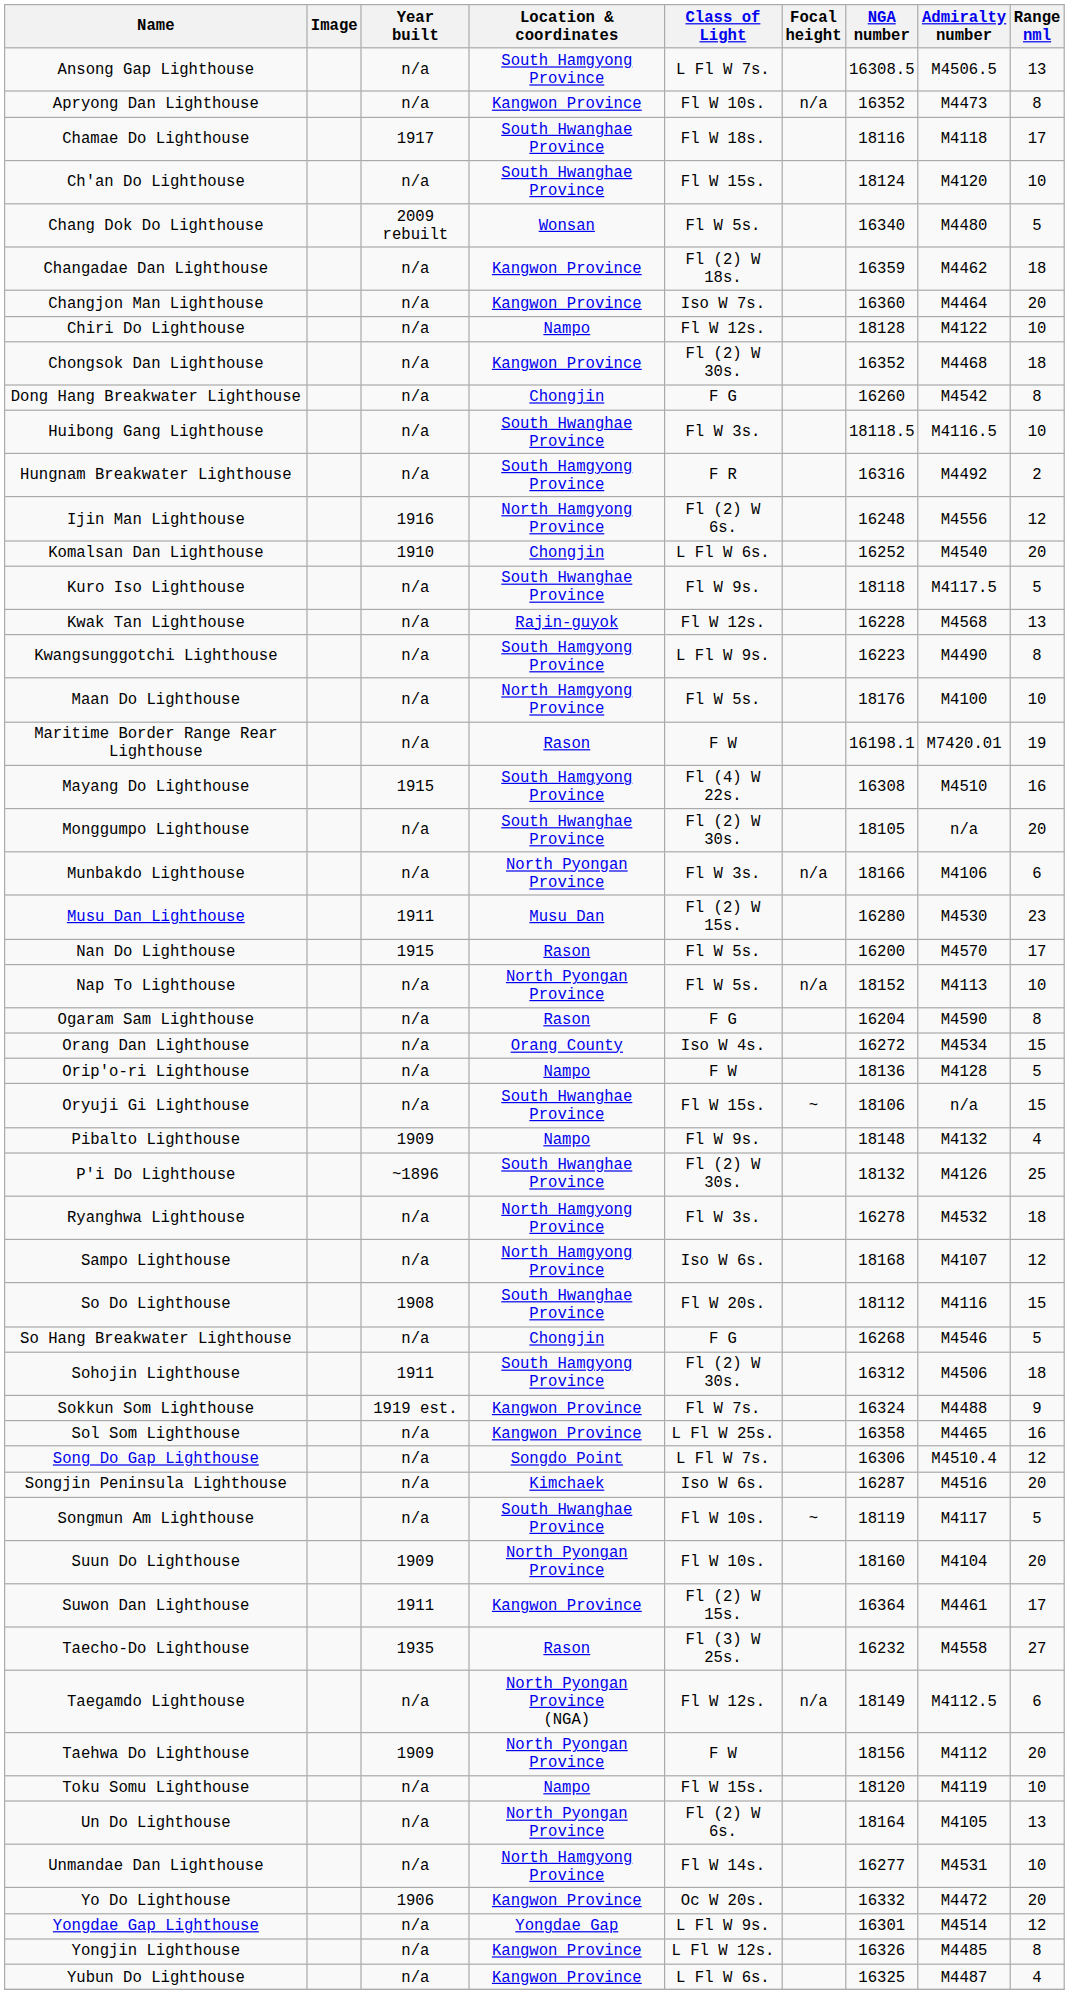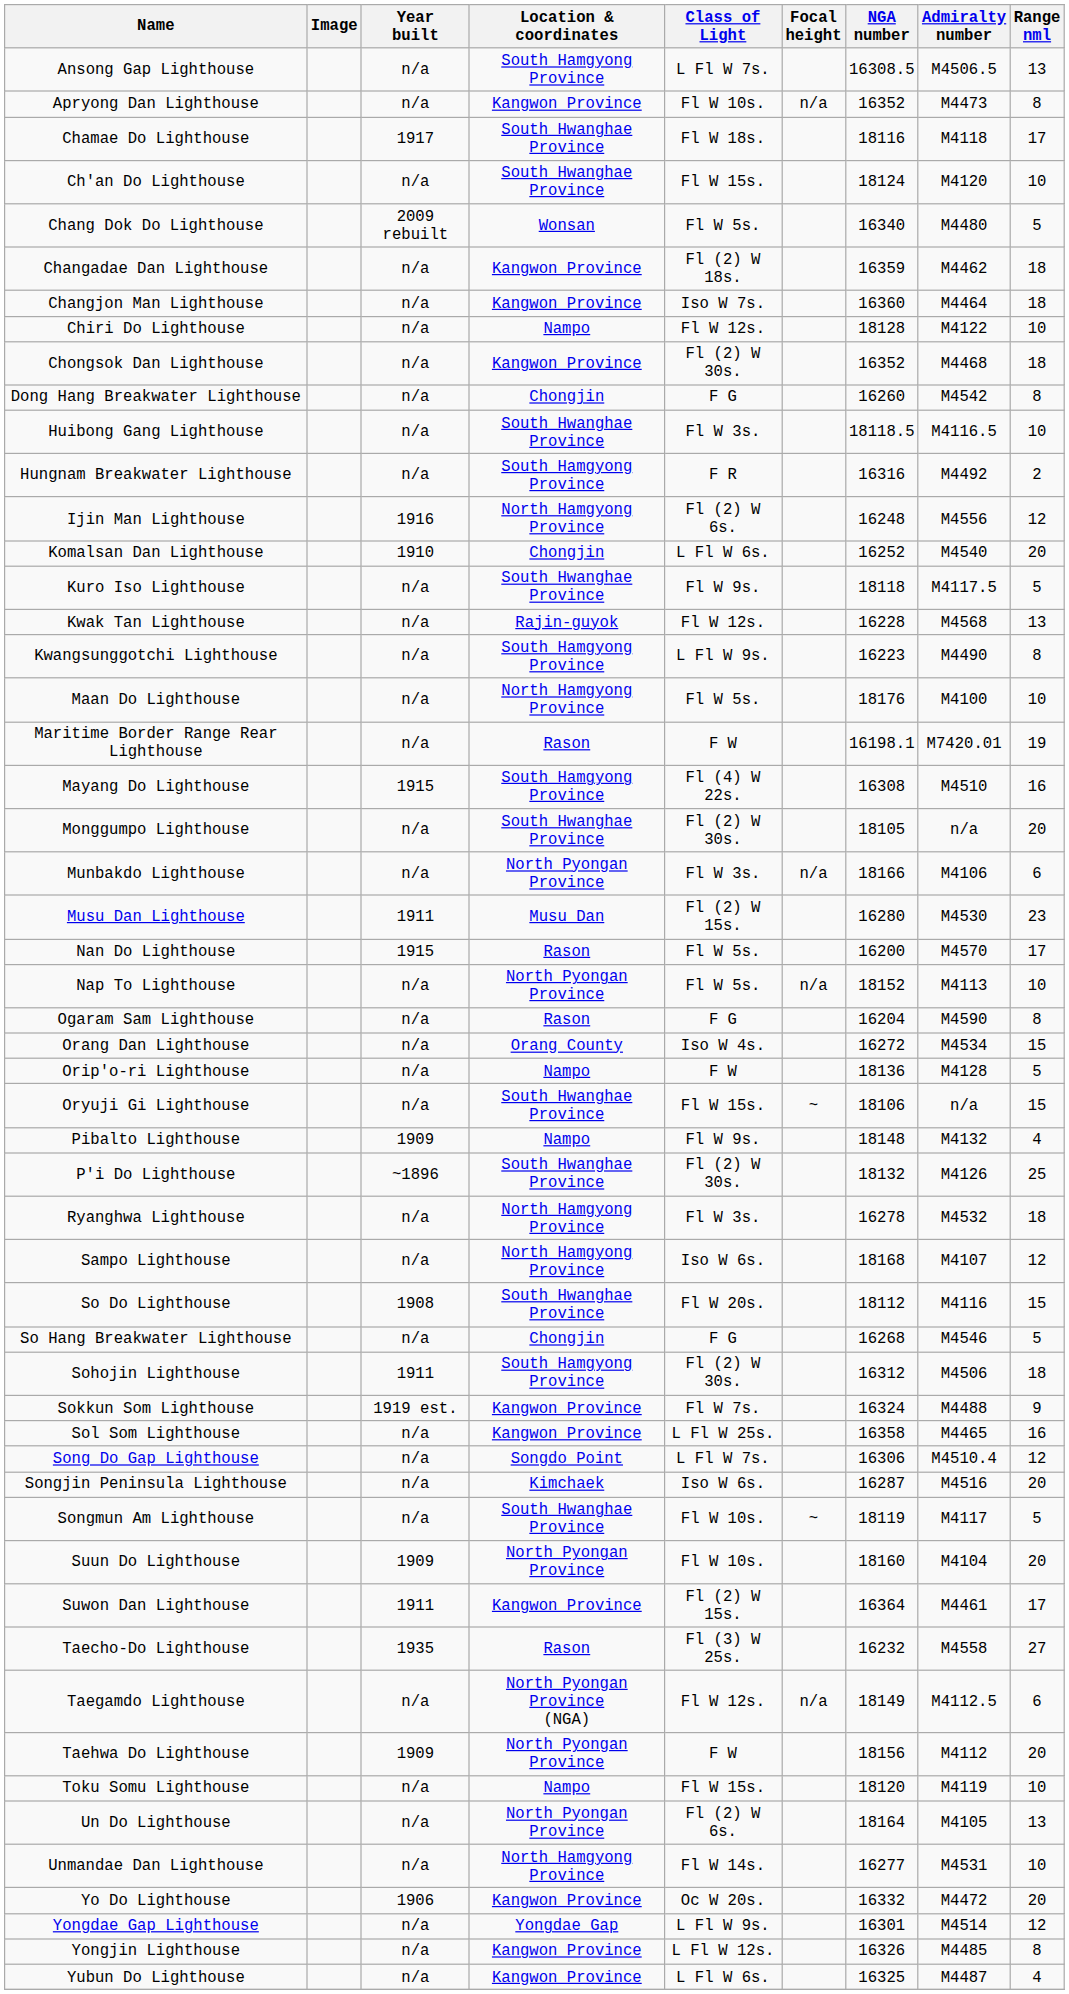Changjon Man Lighthouse | Range nml: 20 -> 18
